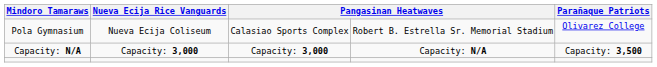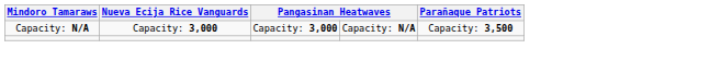- row: Pola Gymnasium | Nueva Ecija Coliseum | Calasiao Sports Complex | Robert B. Estrella Sr. Memorial Stadium | Olivarez College
